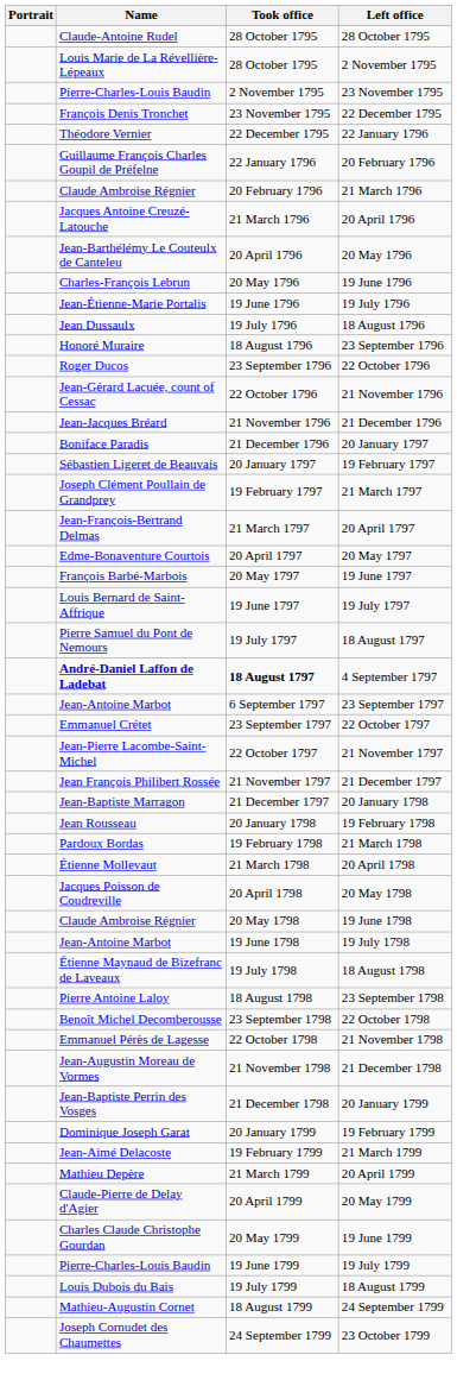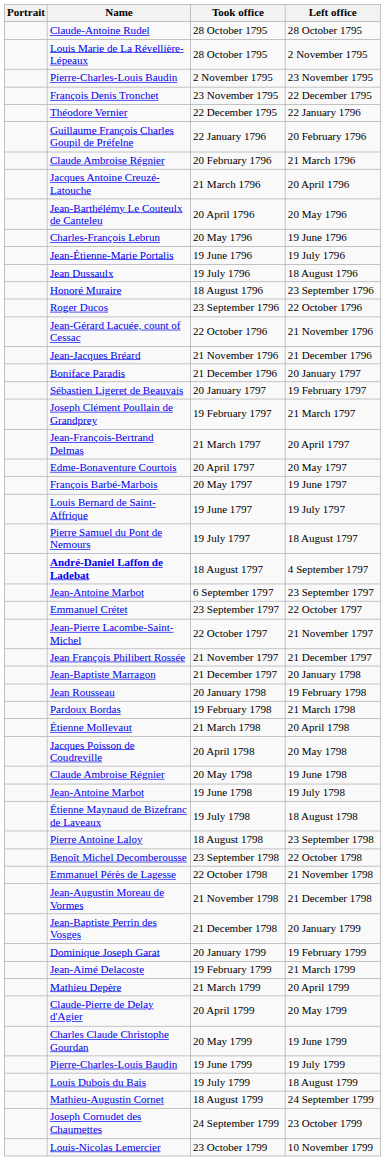4 September 1797 | Took office: bold -> normal
+ row: Louis-Nicolas Lemercier | 23 October 1799 | 10 November 1799
